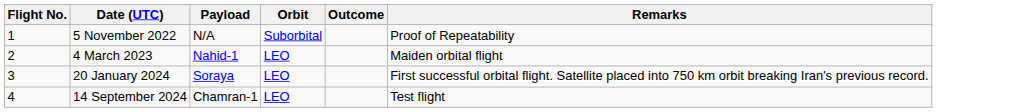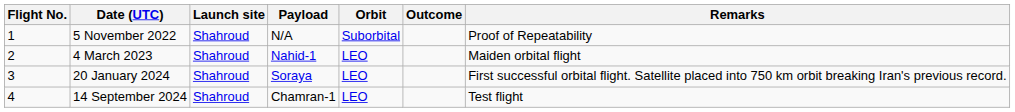+ column: Launch site | Shahroud | Shahroud | Shahroud | Shahroud
